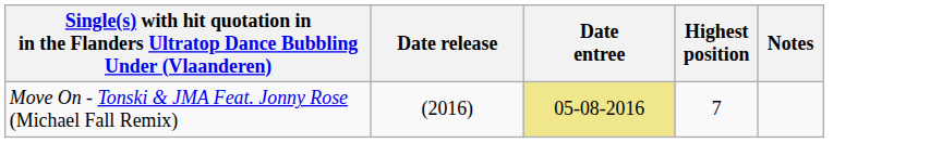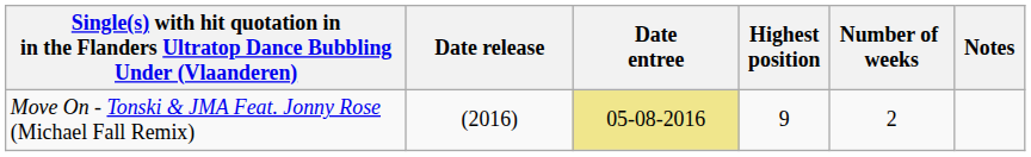+ column: Number of weeks | 2
Move On - Tonski & JMA Feat. Jonny Rose (Michael Fall Remix) | Highest position: 7 -> 9
